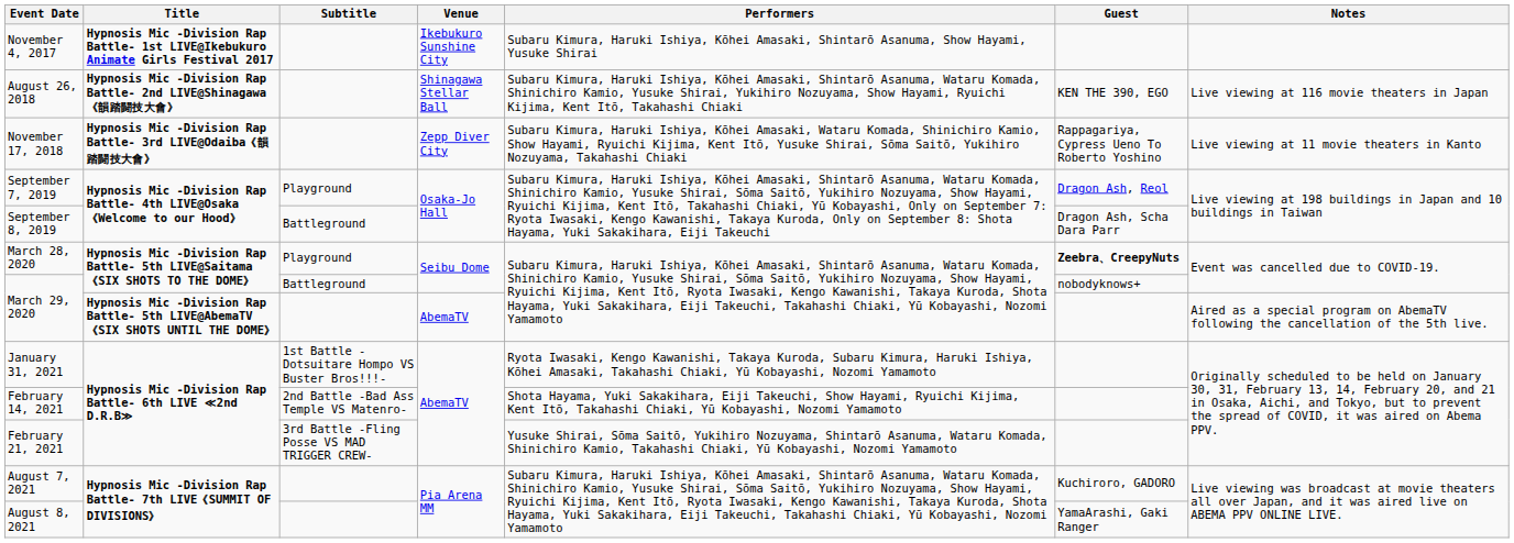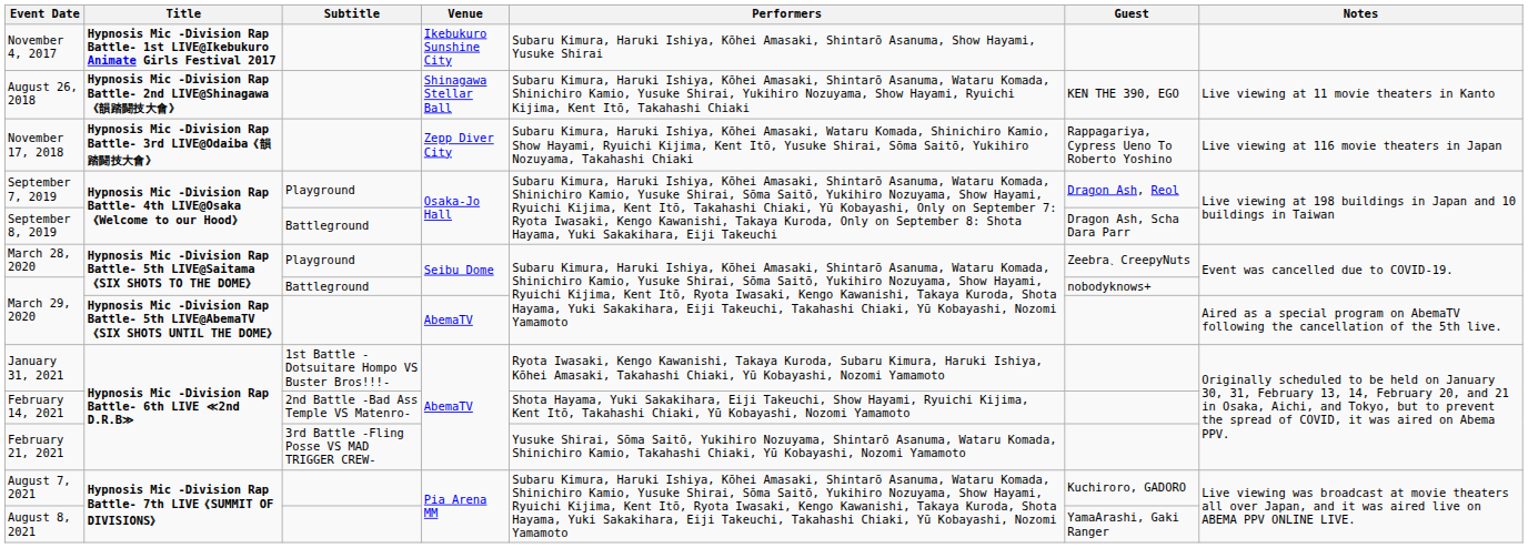August 26, 2018 | Notes: Live viewing at 116 movie theaters in Japan -> Live viewing at 11 movie theaters in Kanto
November 17, 2018 | Notes: Live viewing at 11 movie theaters in Kanto -> Live viewing at 116 movie theaters in Japan
March 28, 2020 | Guest: bold -> normal
